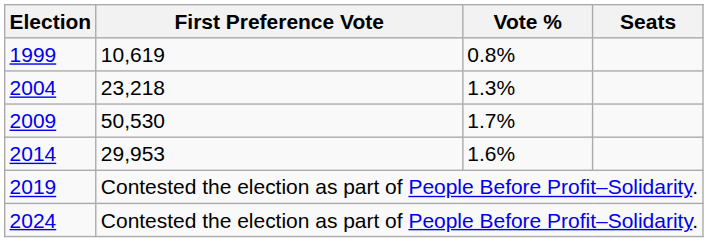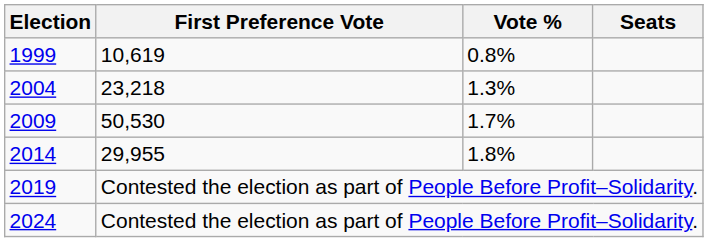2014 | First Preference Vote: 29,953 -> 29,955
2014 | Vote %: 1.6% -> 1.8%
